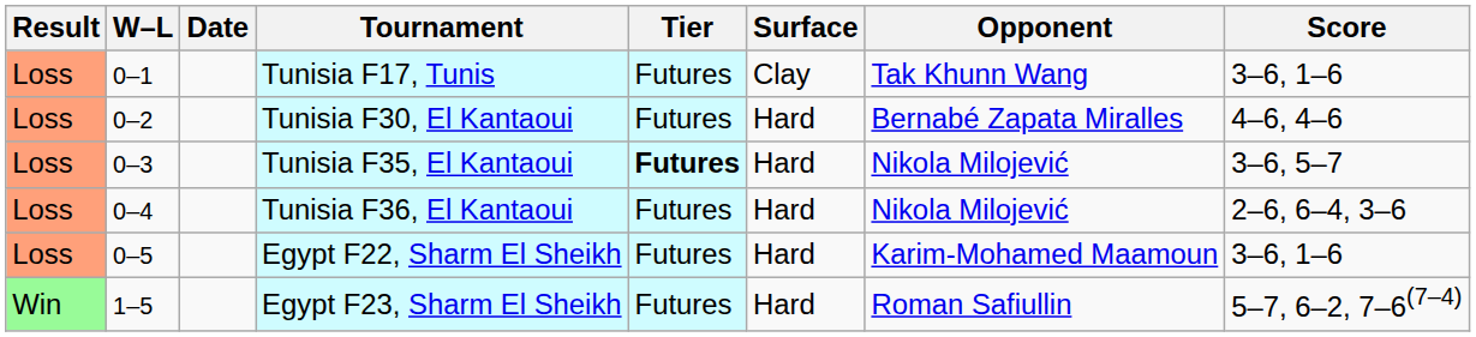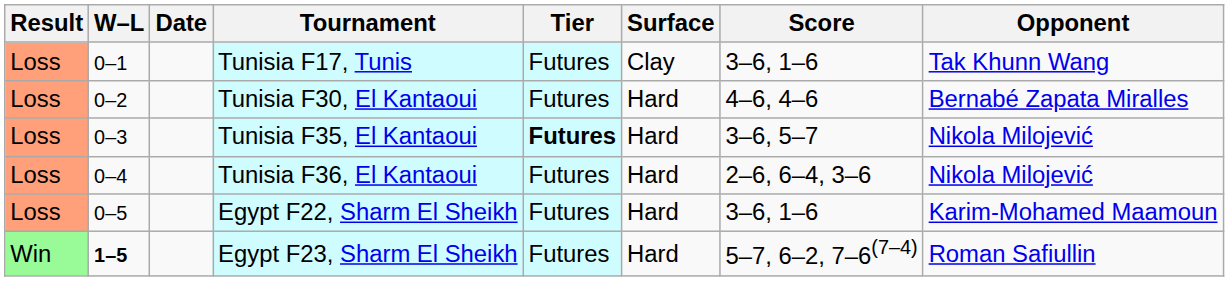columns swapped: Opponent <-> Score
Egypt F23, Sharm El Sheikh | W–L: normal -> bold
